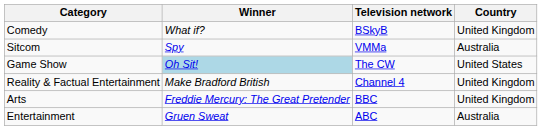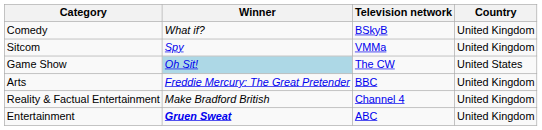Sitcom | Country: Australia -> United Kingdom
rows swapped: Arts <-> Reality & Factual Entertainment
Entertainment | Winner: normal -> bold
Entertainment | Country: Australia -> United Kingdom
